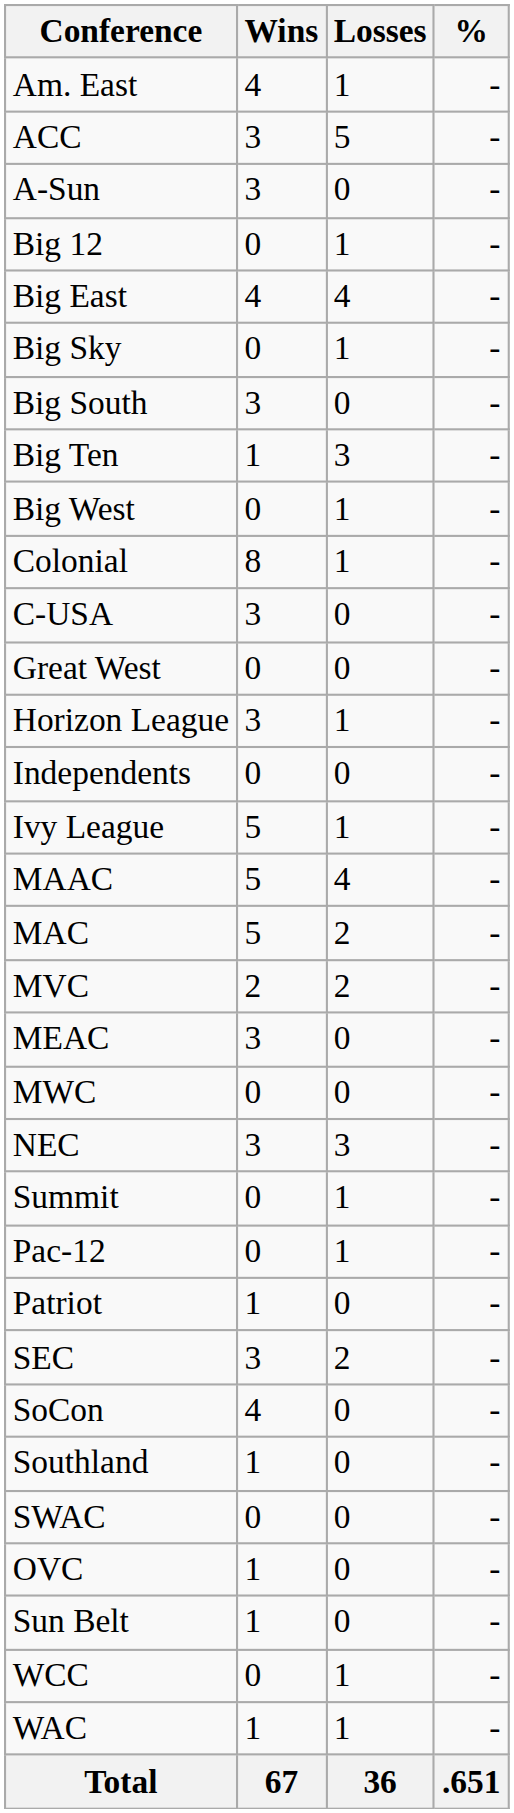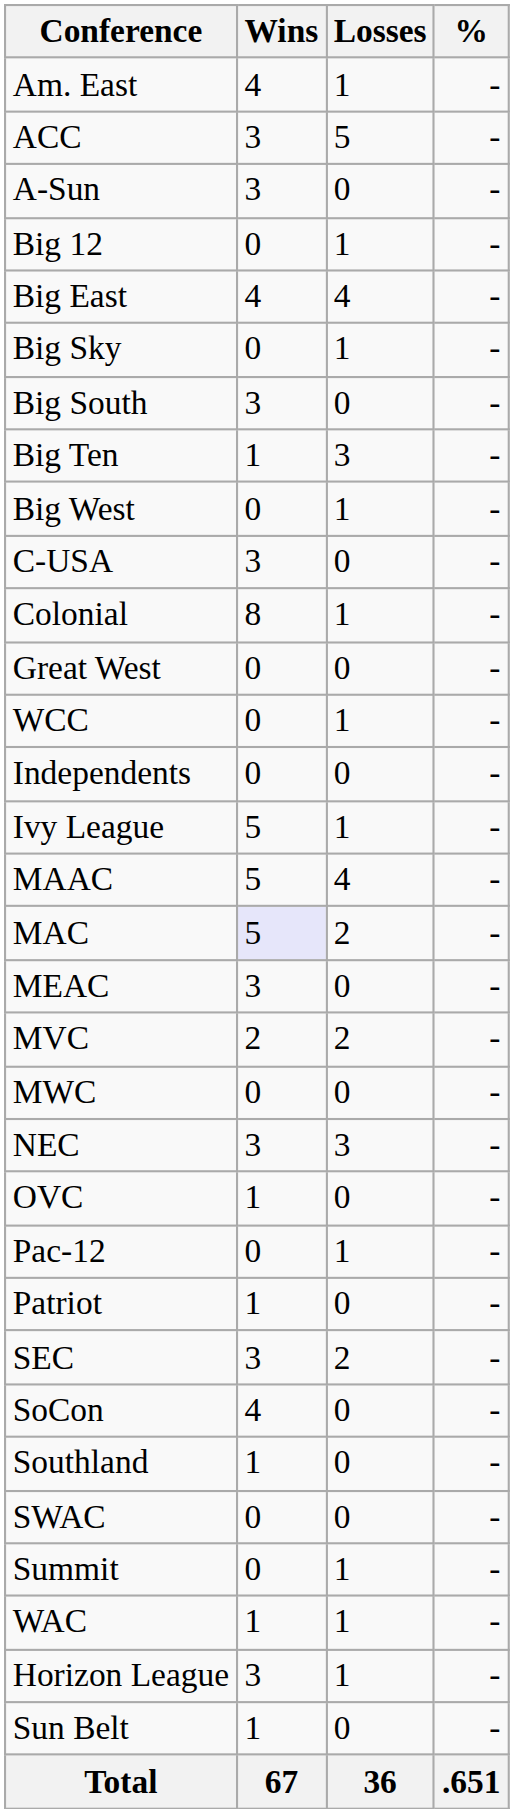rows swapped: Colonial <-> C-USA
rows swapped: Horizon League <-> WCC
MAC | Wins: no background -> lavender background
rows swapped: MEAC <-> MVC
rows swapped: OVC <-> Summit
rows swapped: Sun Belt <-> WAC
